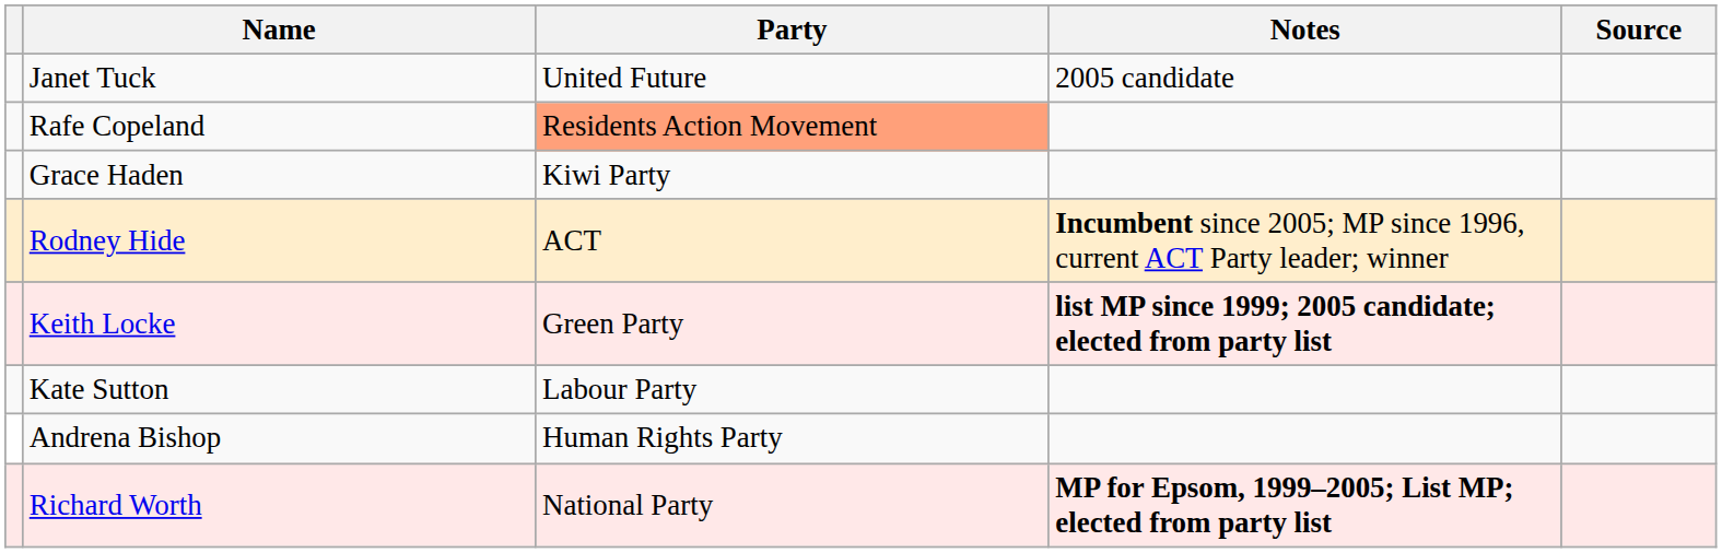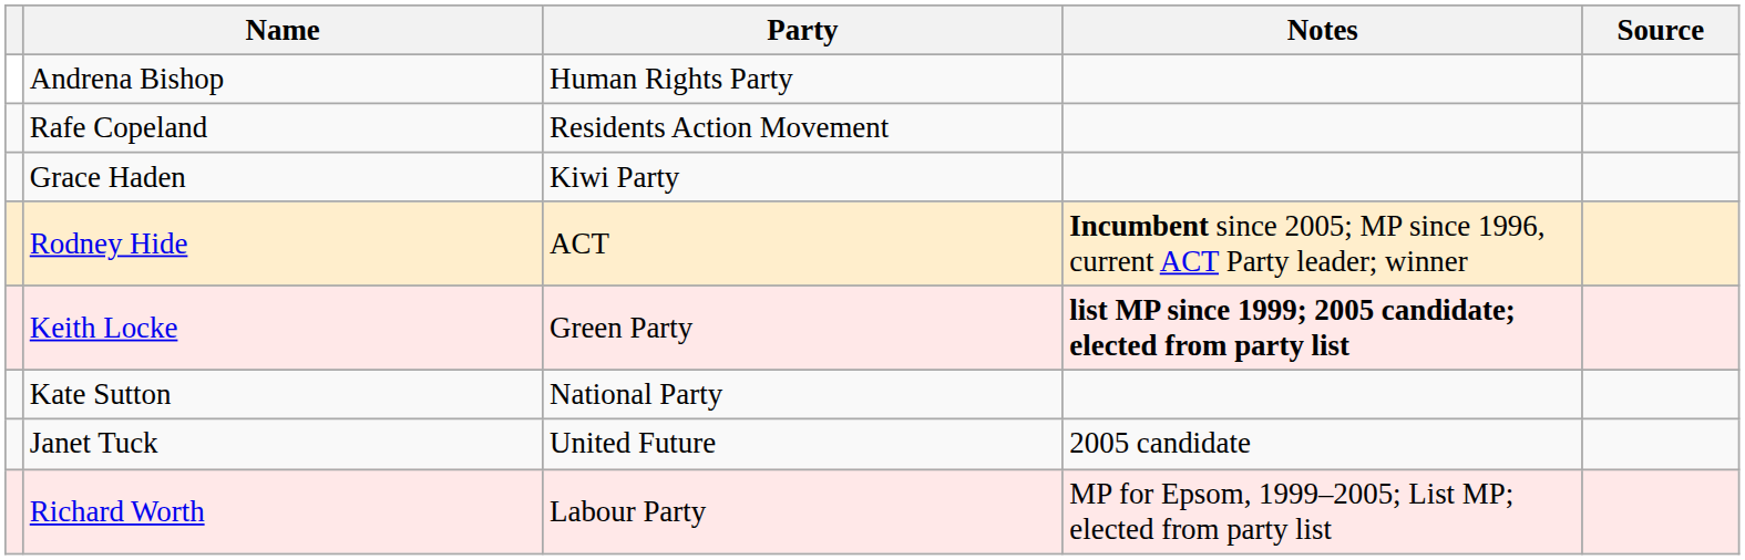rows swapped: Andrena Bishop <-> Janet Tuck
Rafe Copeland | Party: lightsalmon background -> no background
Kate Sutton | Party: Labour Party -> National Party
Richard Worth | Party: National Party -> Labour Party
Richard Worth | Notes: bold -> normal
